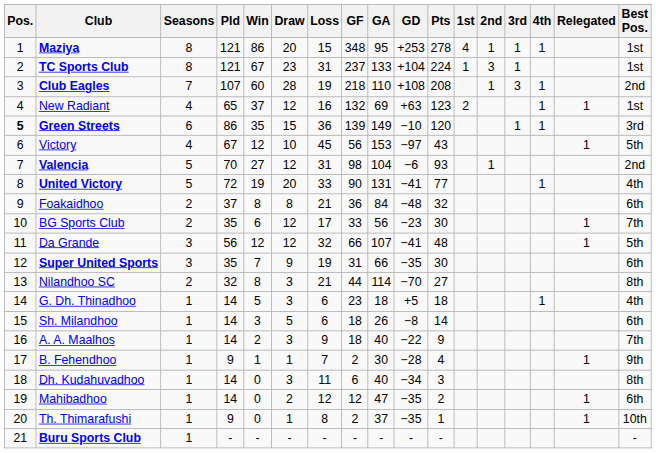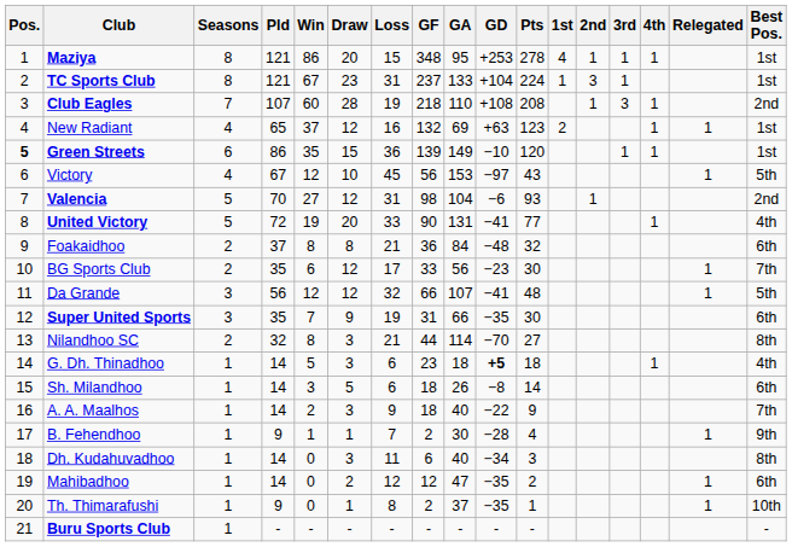Green Streets | Best Pos.: 3rd -> 1st
G. Dh. Thinadhoo | GD: normal -> bold
